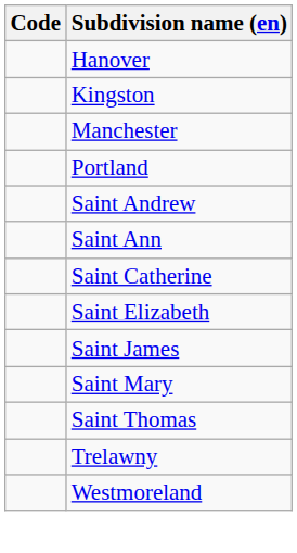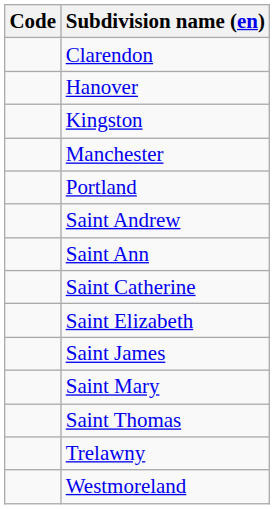+ row: Clarendon
